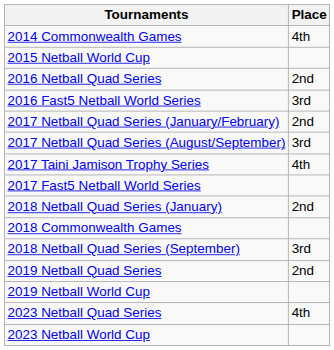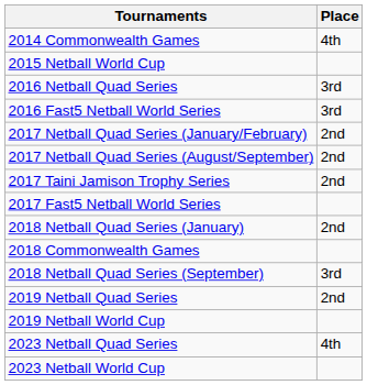2016 Netball Quad Series | Place: 2nd -> 3rd
2017 Netball Quad Series (August/September) | Place: 3rd -> 2nd
2017 Taini Jamison Trophy Series | Place: 4th -> 2nd
